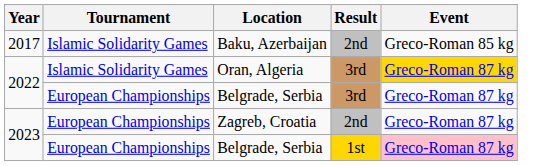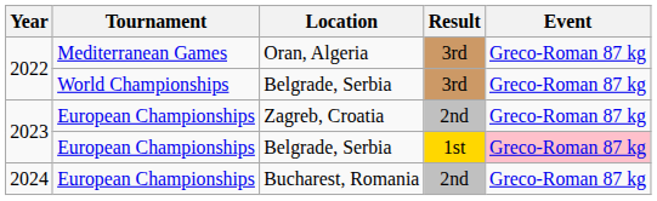- row: 2017 | Islamic Solidarity Games | Baku, Azerbaijan | 2nd | Greco-Roman 85 kg
Oran, Algeria | Tournament: Islamic Solidarity Games -> Mediterranean Games
Oran, Algeria | Event: gold background -> no background
2022 / Belgrade, Serbia | Tournament: European Championships -> World Championships
+ row: 2024 | European Championships | Bucharest, Romania | 2nd | Greco-Roman 87 kg
